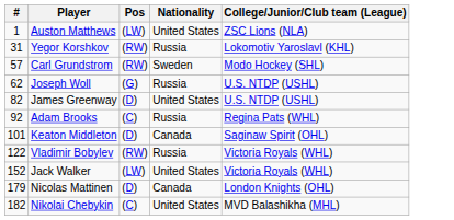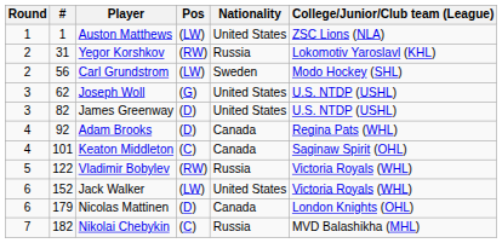+ column: Round | 1 | 2 | 2 | 3 | 3 | 4 | 4 | 5 | 6 | 6 | 7
Carl Grundstrom | #: 57 -> 56
Carl Grundstrom | Pos: (RW) -> (LW)
Joseph Woll | Nationality: Russia -> United States
Adam Brooks | Pos: (C) -> (D)
Adam Brooks | Nationality: Russia -> Canada
Keaton Middleton | Pos: (D) -> (C)
Nikolai Chebykin | Nationality: United States -> Russia
